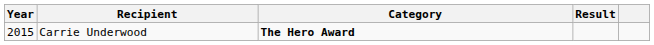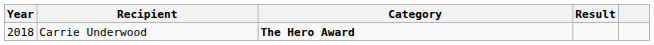Carrie Underwood | Year: 2015 -> 2018
